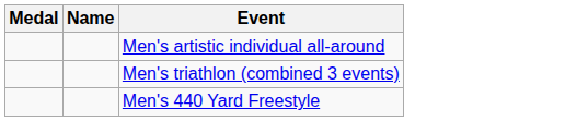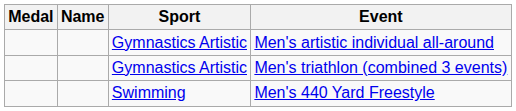+ column: Sport | Gymnastics Artistic | Gymnastics Artistic | Swimming
